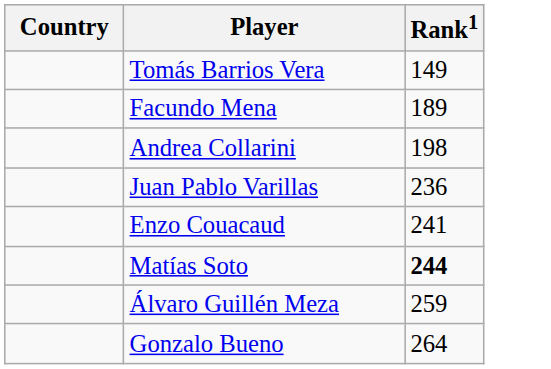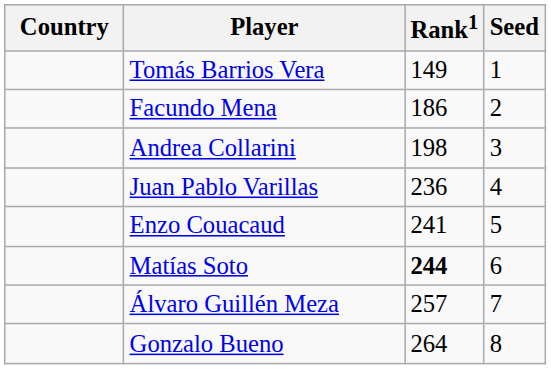+ column: Seed | 1 | 2 | 3 | 4 | 5 | 6 | 7 | 8
Facundo Mena | Rank1: 189 -> 186
Álvaro Guillén Meza | Rank1: 259 -> 257
